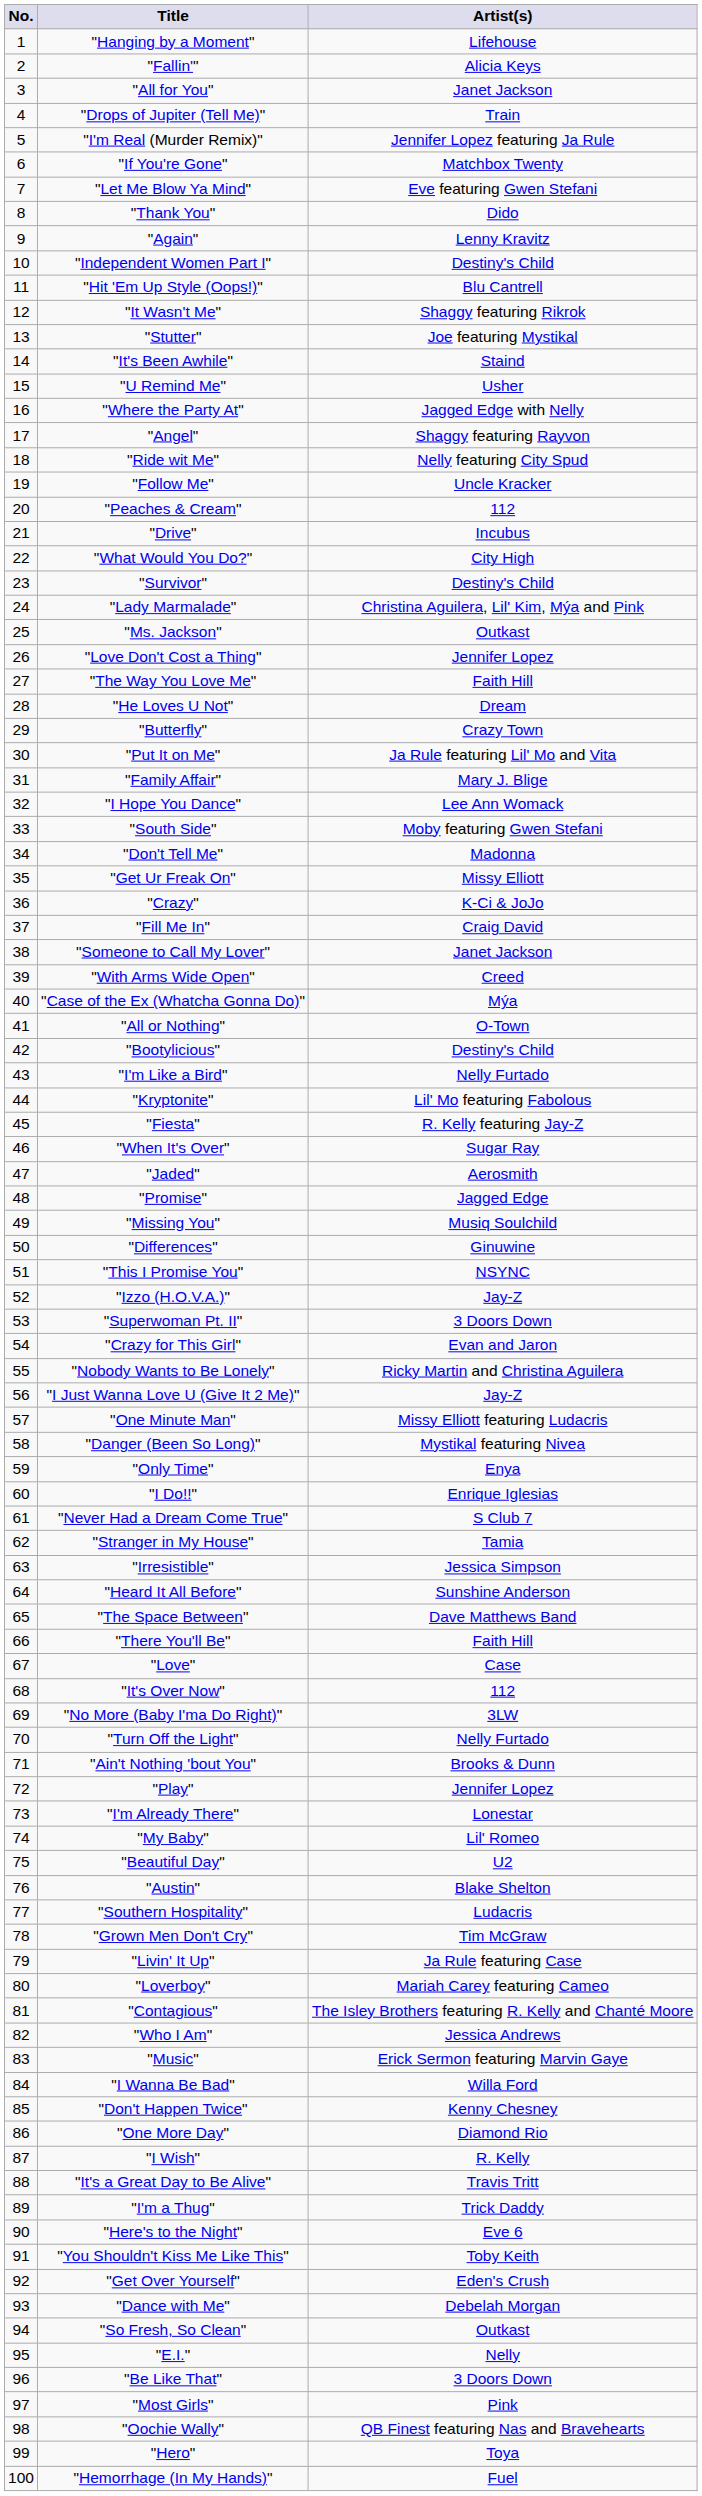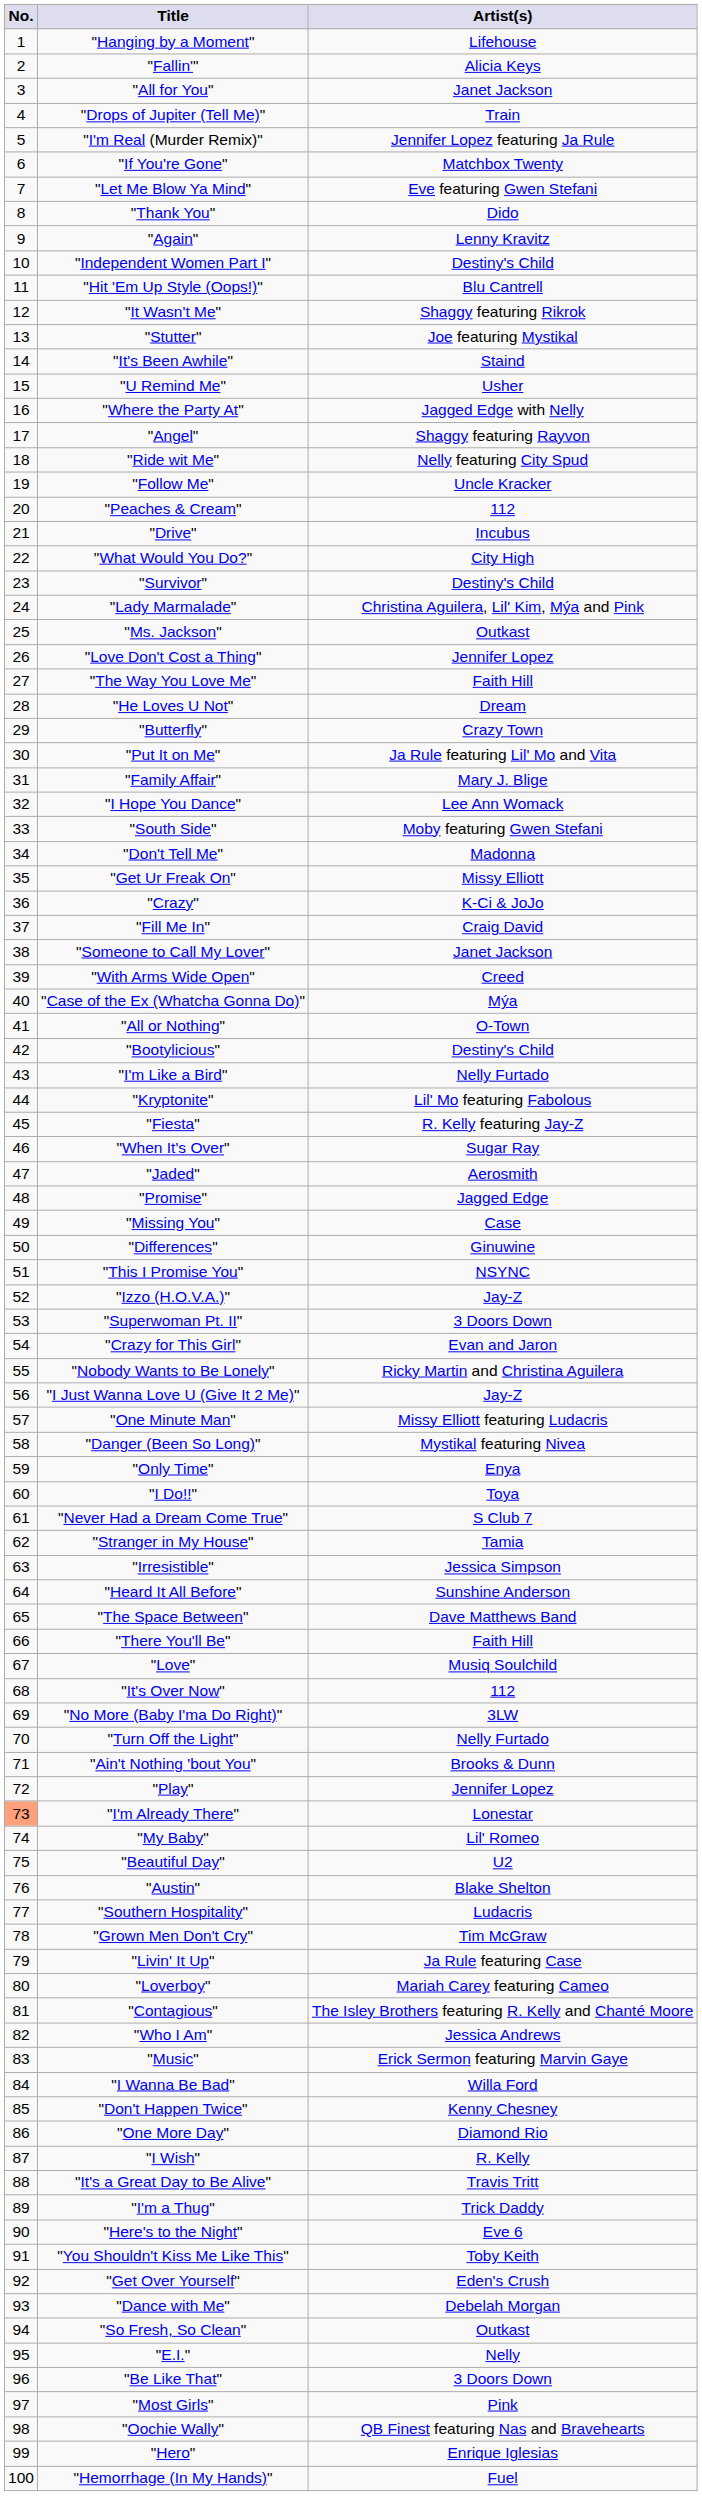"Missing You" | Artist(s): Musiq Soulchild -> Case
"I Do!!" | Artist(s): Enrique Iglesias -> Toya
"Love" | Artist(s): Case -> Musiq Soulchild
"I'm Already There" | No.: no background -> lightsalmon background
"Hero" | Artist(s): Toya -> Enrique Iglesias
